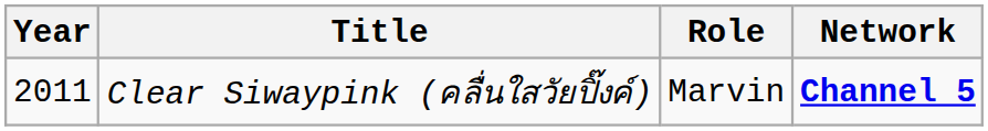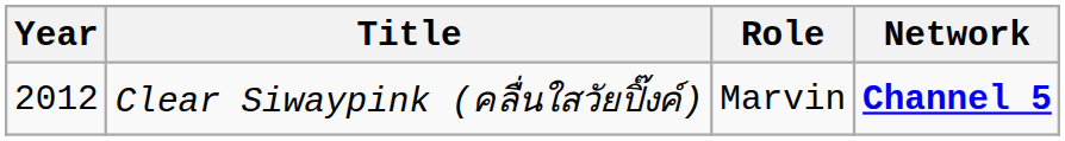Clear Siwaypink (คลื่นใสวัยปิ๊งค์) | Year: 2011 -> 2012
